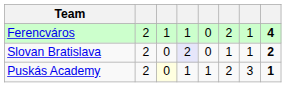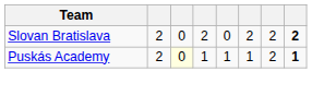- row: Ferencváros | 2 | 1 | 1 | 0 | 2 | 1 | 4
Slovan Bratislava | column 4: lavender background -> no background
Slovan Bratislava | column 6: 1 -> 2
Slovan Bratislava | column 7: 1 -> 2
Puskás Academy | column 6: 2 -> 1
Puskás Academy | column 7: 3 -> 2
